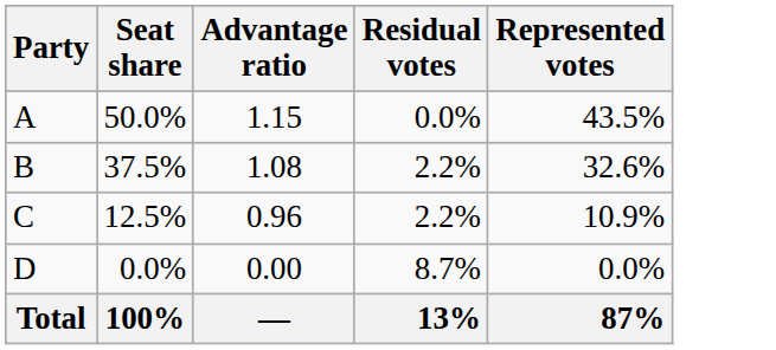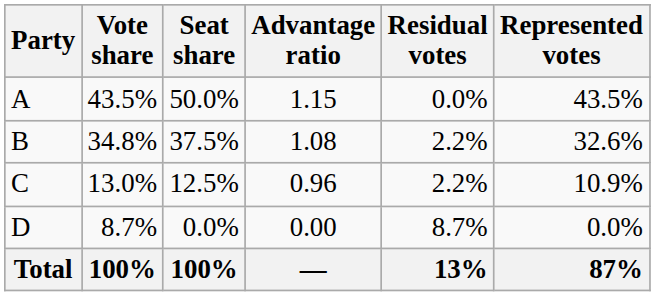+ column: Vote share | 43.5% | 34.8% | 13.0% | 8.7% | 100%
